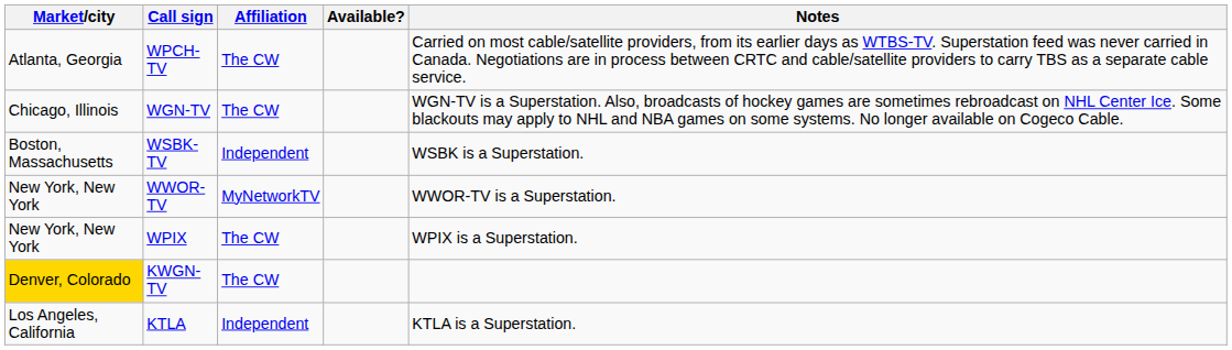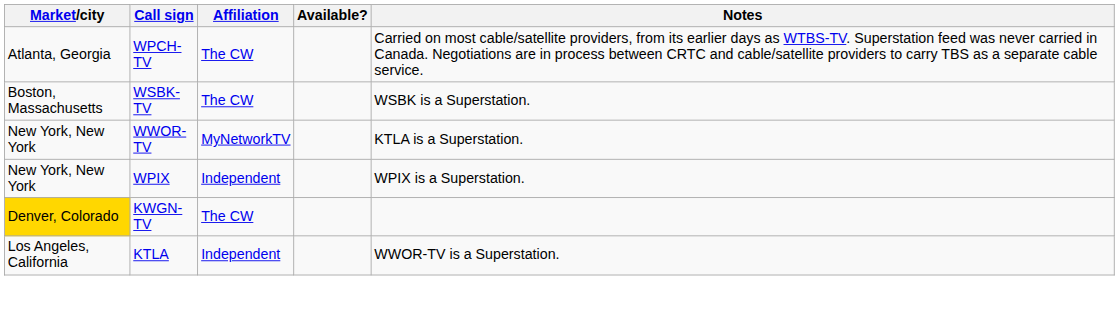- row: Chicago, Illinois | WGN-TV | The CW | WGN-TV is a Superstation. Also, broadcasts of hockey games are sometimes rebroadcast on NHL Center Ice. Some blackouts may apply to NHL and NBA games on some systems. No longer available on Cogeco Cable.
WSBK-TV | Affiliation: Independent -> The CW
WWOR-TV | Notes: WWOR-TV is a Superstation. -> KTLA is a Superstation.
WPIX | Affiliation: The CW -> Independent
KTLA | Notes: KTLA is a Superstation. -> WWOR-TV is a Superstation.
